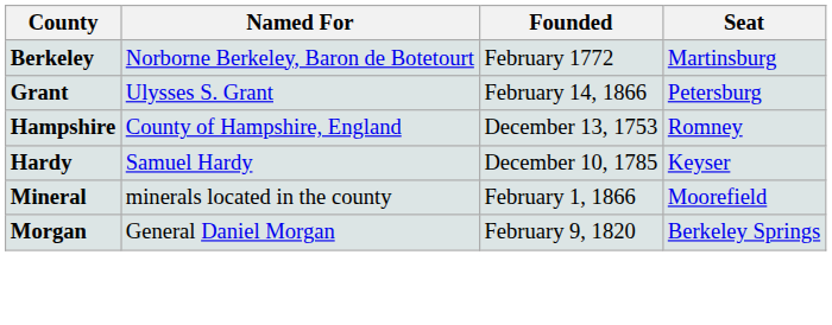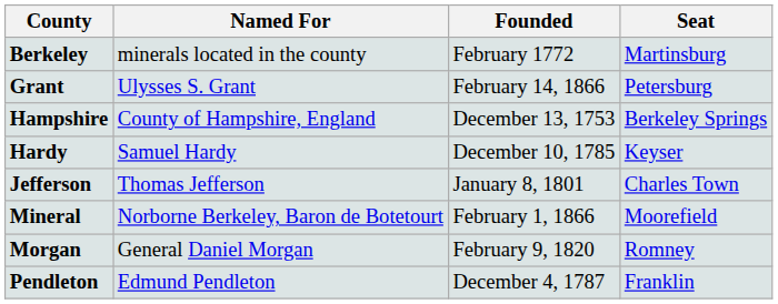Berkeley | Named For: Norborne Berkeley, Baron de Botetourt -> minerals located in the county
Hampshire | Seat: Romney -> Berkeley Springs
+ row: Jefferson | Thomas Jefferson | January 8, 1801 | Charles Town
Mineral | Named For: minerals located in the county -> Norborne Berkeley, Baron de Botetourt
Morgan | Seat: Berkeley Springs -> Romney
+ row: Pendleton | Edmund Pendleton | December 4, 1787 | Franklin
